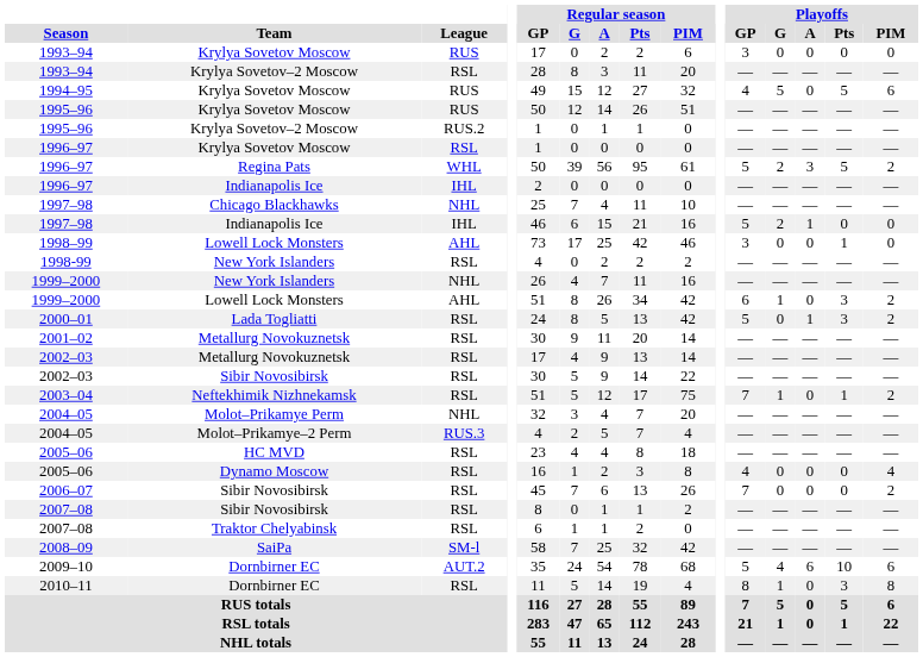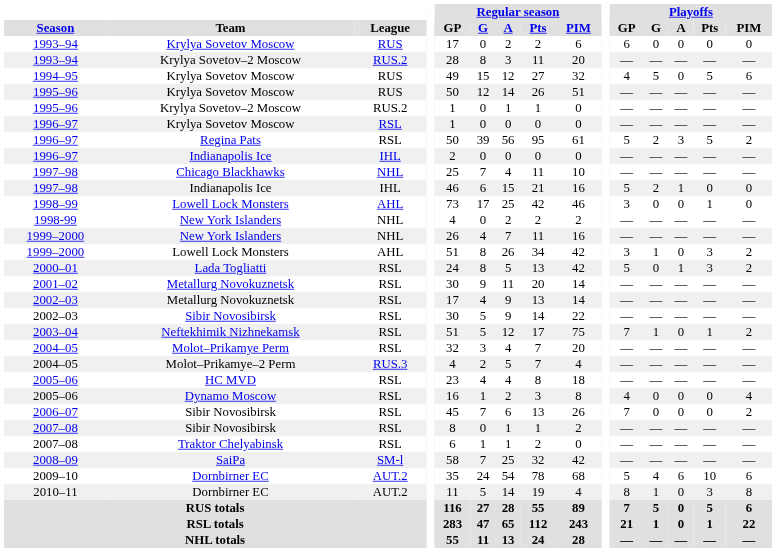1993–94 / Krylya Sovetov Moscow | Playoffs / GP: 3 -> 6
1993–94 / Krylya Sovetov–2 Moscow | League: RSL -> RUS.2
1996–97 / Regina Pats | League: WHL -> RSL
1998-99 | League: RSL -> NHL
1999–2000 / Lowell Lock Monsters | Playoffs / GP: 6 -> 3
2004–05 / Molot–Prikamye Perm | League: NHL -> RSL
2010–11 | League: RSL -> AUT.2
